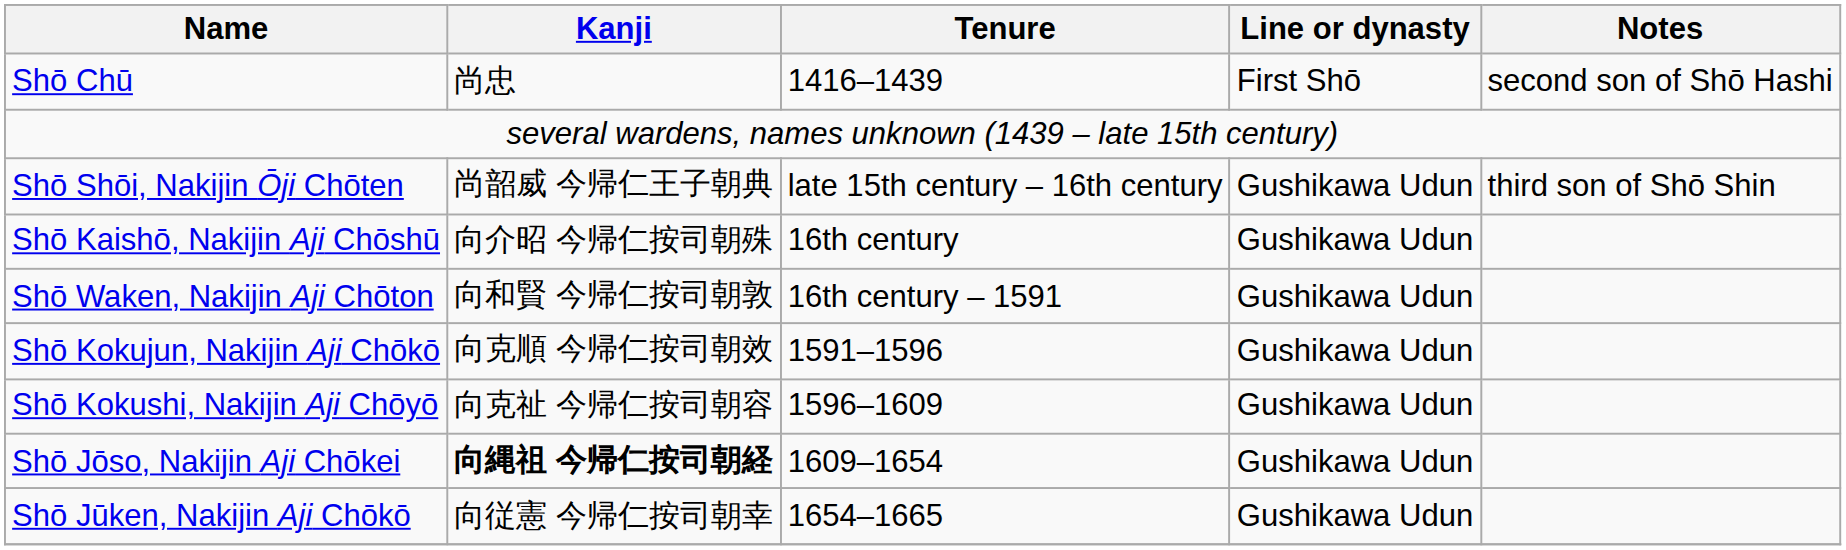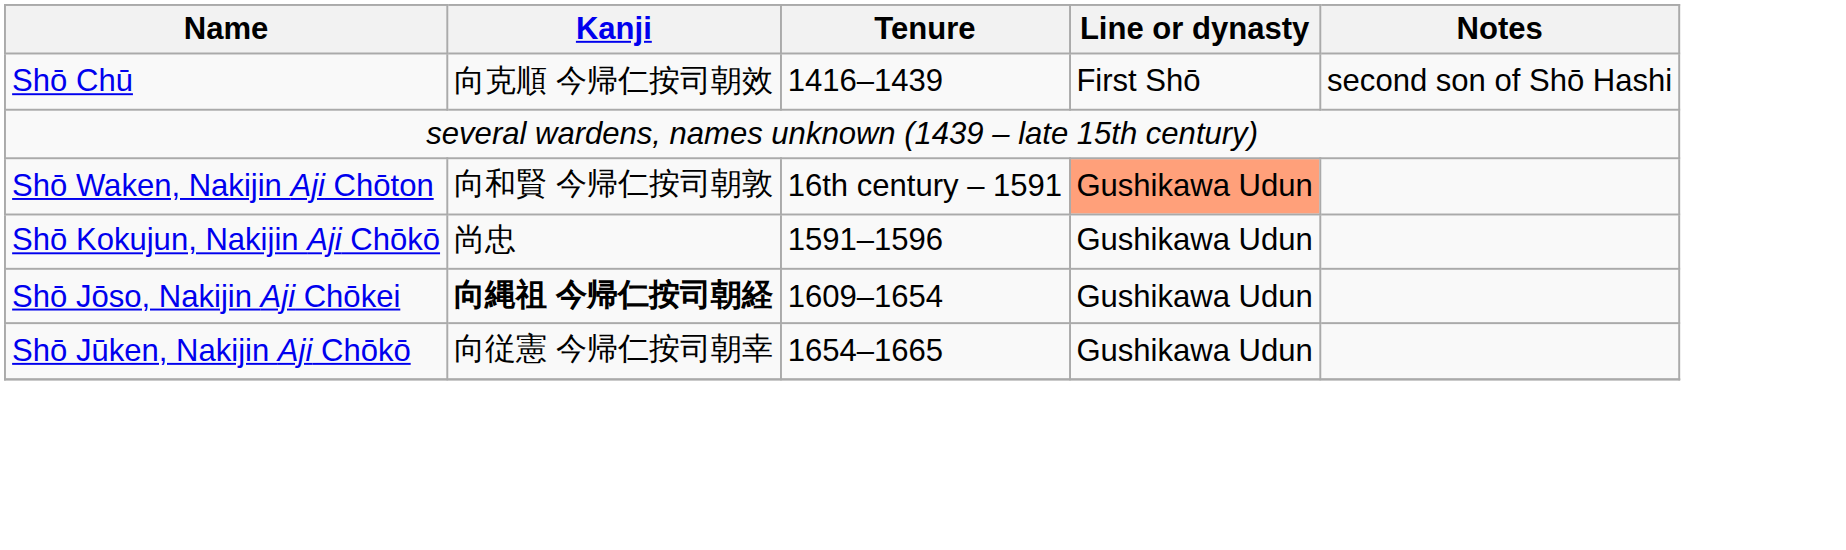Shō Chū | Kanji: 尚忠 -> 向克順 今帰仁按司朝效
- row: Shō Shōi, Nakijin Ōji Chōten | 尚韶威 今帰仁王子朝典 | late 15th century – 16th century | Gushikawa Udun | third son of Shō Shin
- row: Shō Kaishō, Nakijin Aji Chōshū | 向介昭 今帰仁按司朝殊 | 16th century | Gushikawa Udun
Shō Waken, Nakijin Aji Chōton | Line or dynasty: no background -> lightsalmon background
Shō Kokujun, Nakijin Aji Chōkō | Kanji: 向克順 今帰仁按司朝效 -> 尚忠
- row: Shō Kokushi, Nakijin Aji Chōyō | 向克祉 今帰仁按司朝容 | 1596–1609 | Gushikawa Udun
